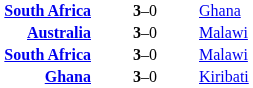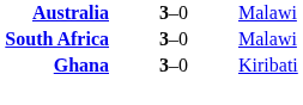- row: South Africa | 3–0 | Ghana
